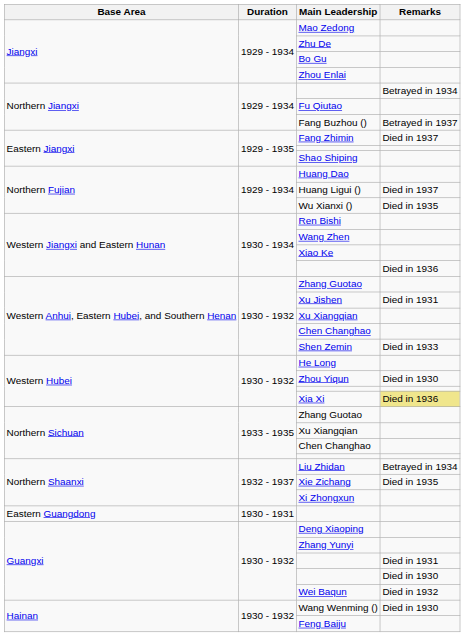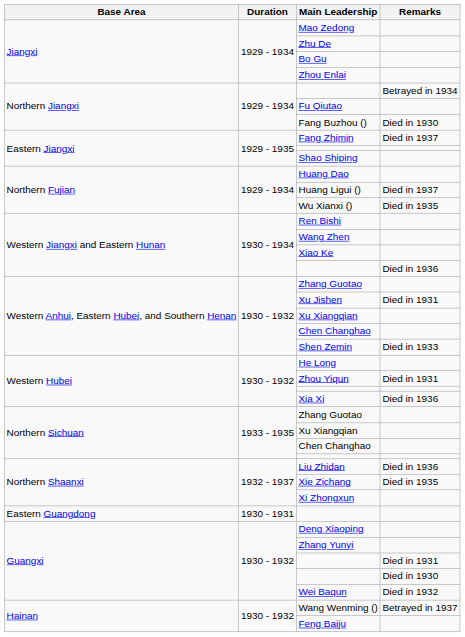Fang Buzhou () | Remarks: Betrayed in 1937 -> Died in 1930
Zhou Yiqun | Remarks: Died in 1930 -> Died in 1931
Xia Xi | Remarks: khaki background -> no background
Liu Zhidan | Remarks: Betrayed in 1934 -> Died in 1936
Wang Wenming () | Remarks: Died in 1930 -> Betrayed in 1937
